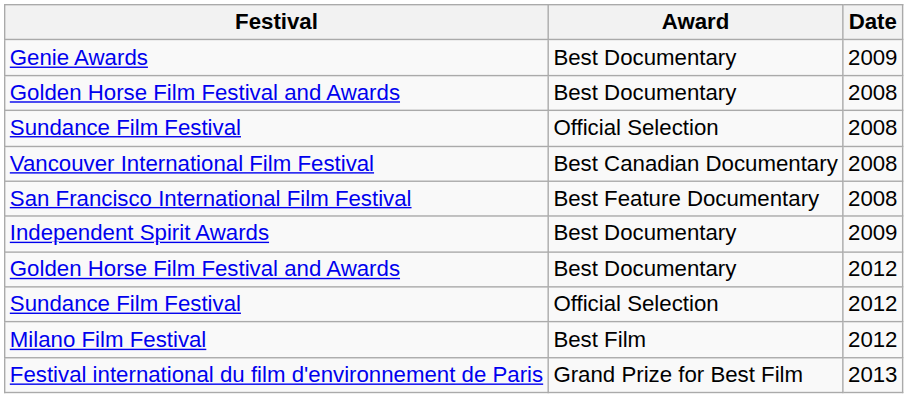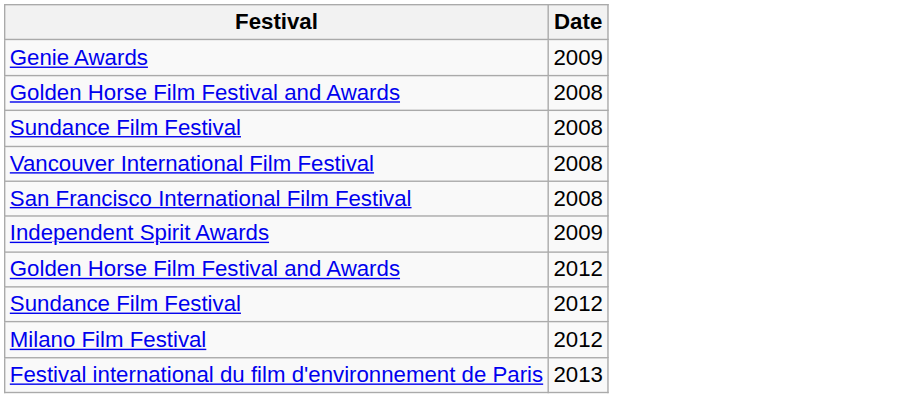- column: Award | Best Documentary | Best Documentary | Official Selection | Best Canadian Documentary | Best Feature Documentary | Best Documentary | Best Documentary | Official Selection | Best Film | Grand Prize for Best Film
